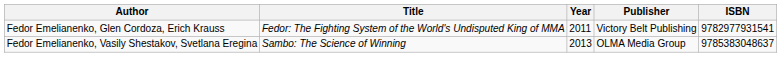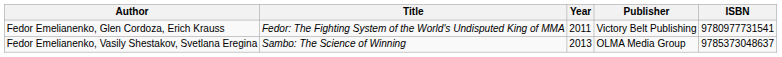Fedor Emelianenko, Glen Cordoza, Erich Krauss | ISBN: 9782977931541 -> 9780977731541
Fedor Emelianenko, Vasily Shestakov, Svetlana Eregina | ISBN: 9785383048637 -> 9785373048637
